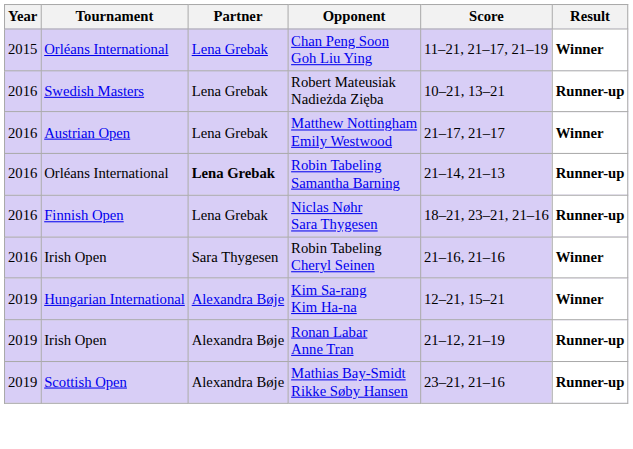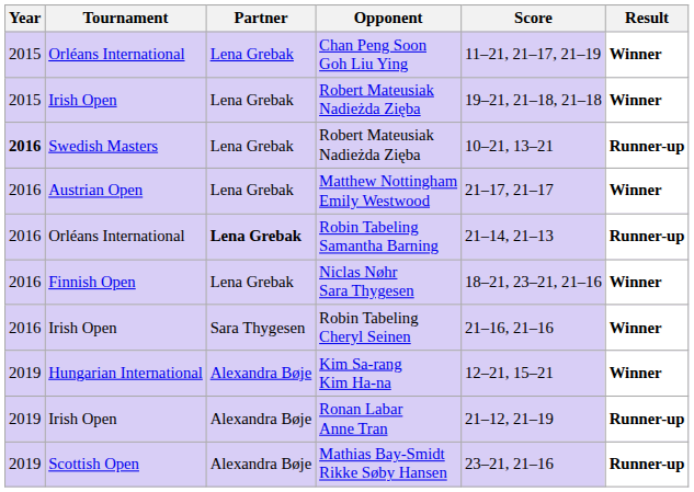+ row: 2015 | Irish Open | Lena Grebak | Robert Mateusiak Nadieżda Zięba | 19–21, 21–18, 21–18 | Winner
Swedish Masters / Robert Mateusiak Nadieżda Zięba | Year: normal -> bold
Niclas Nøhr Sara Thygesen | Result: Runner-up -> Winner
